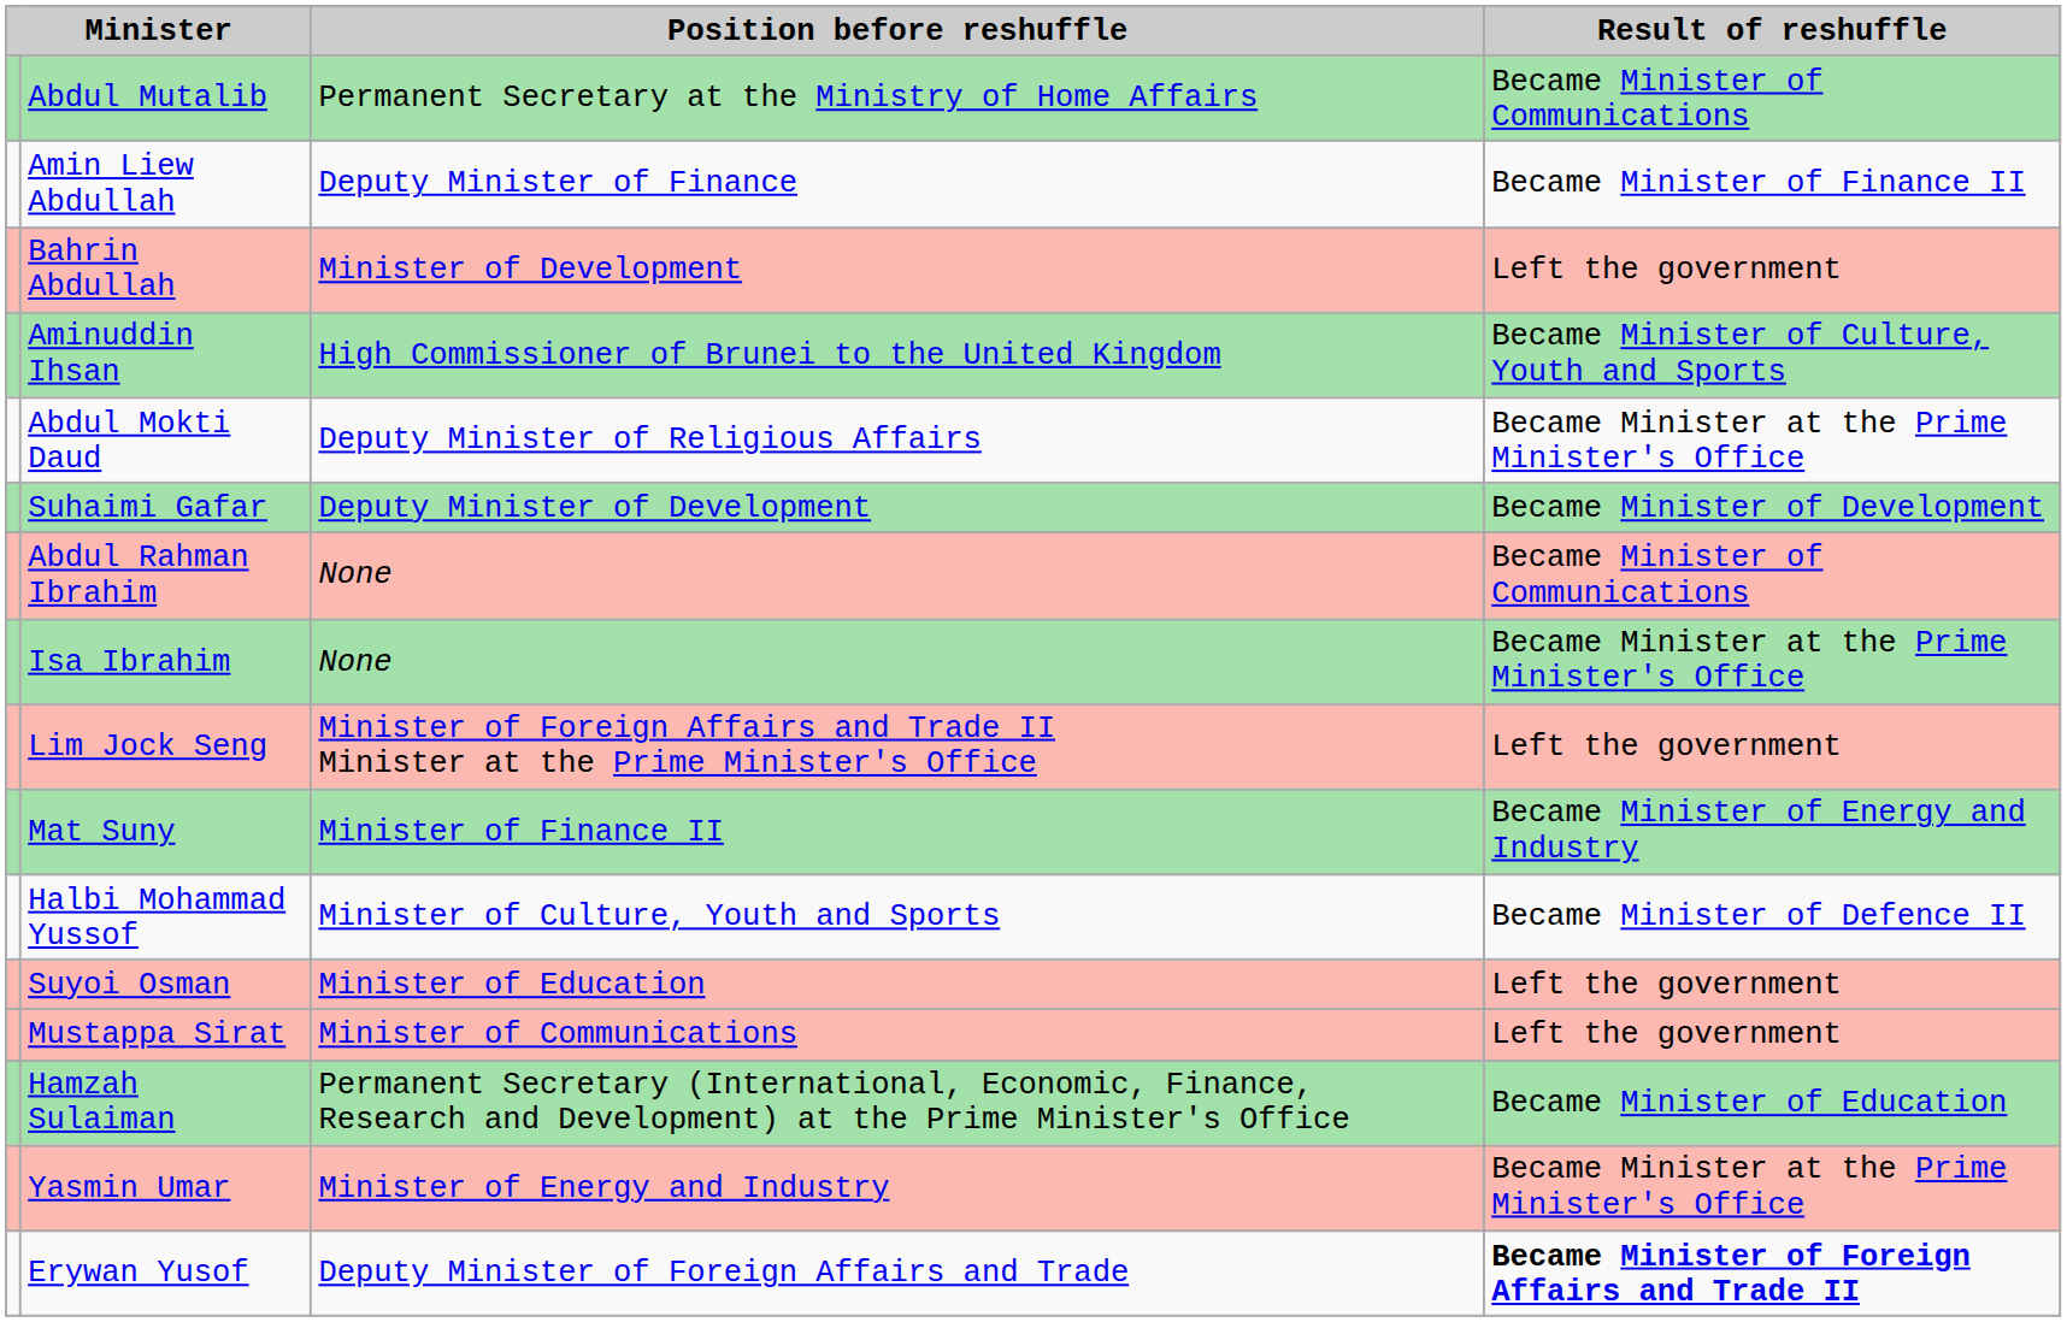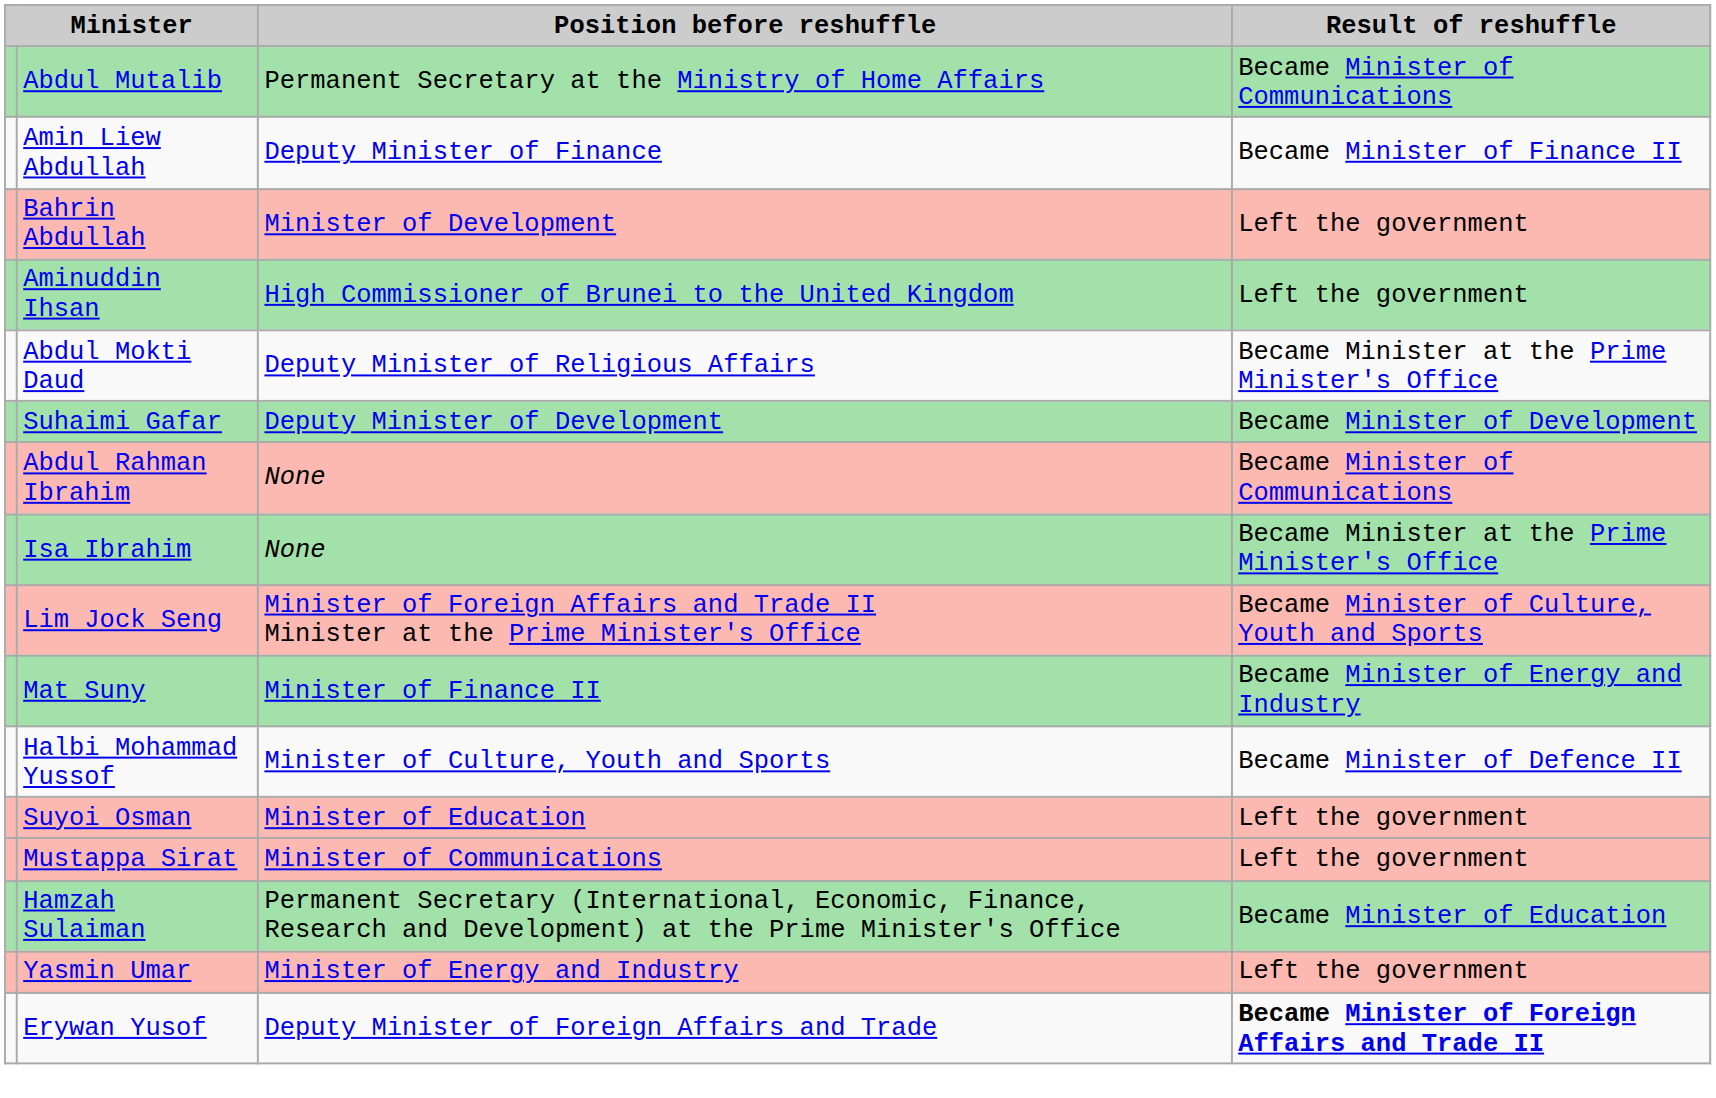Aminuddin Ihsan | Result of reshuffle: Became Minister of Culture, Youth and Sports -> Left the government
Lim Jock Seng | Result of reshuffle: Left the government -> Became Minister of Culture, Youth and Sports
Yasmin Umar | Result of reshuffle: Became Minister at the Prime Minister's Office -> Left the government
